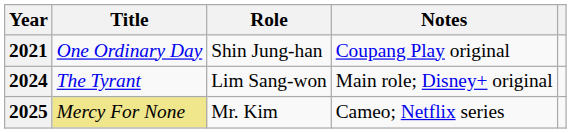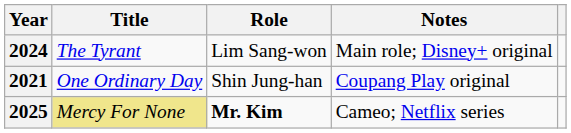rows swapped: 2021 <-> 2024
2025 | Role: normal -> bold
